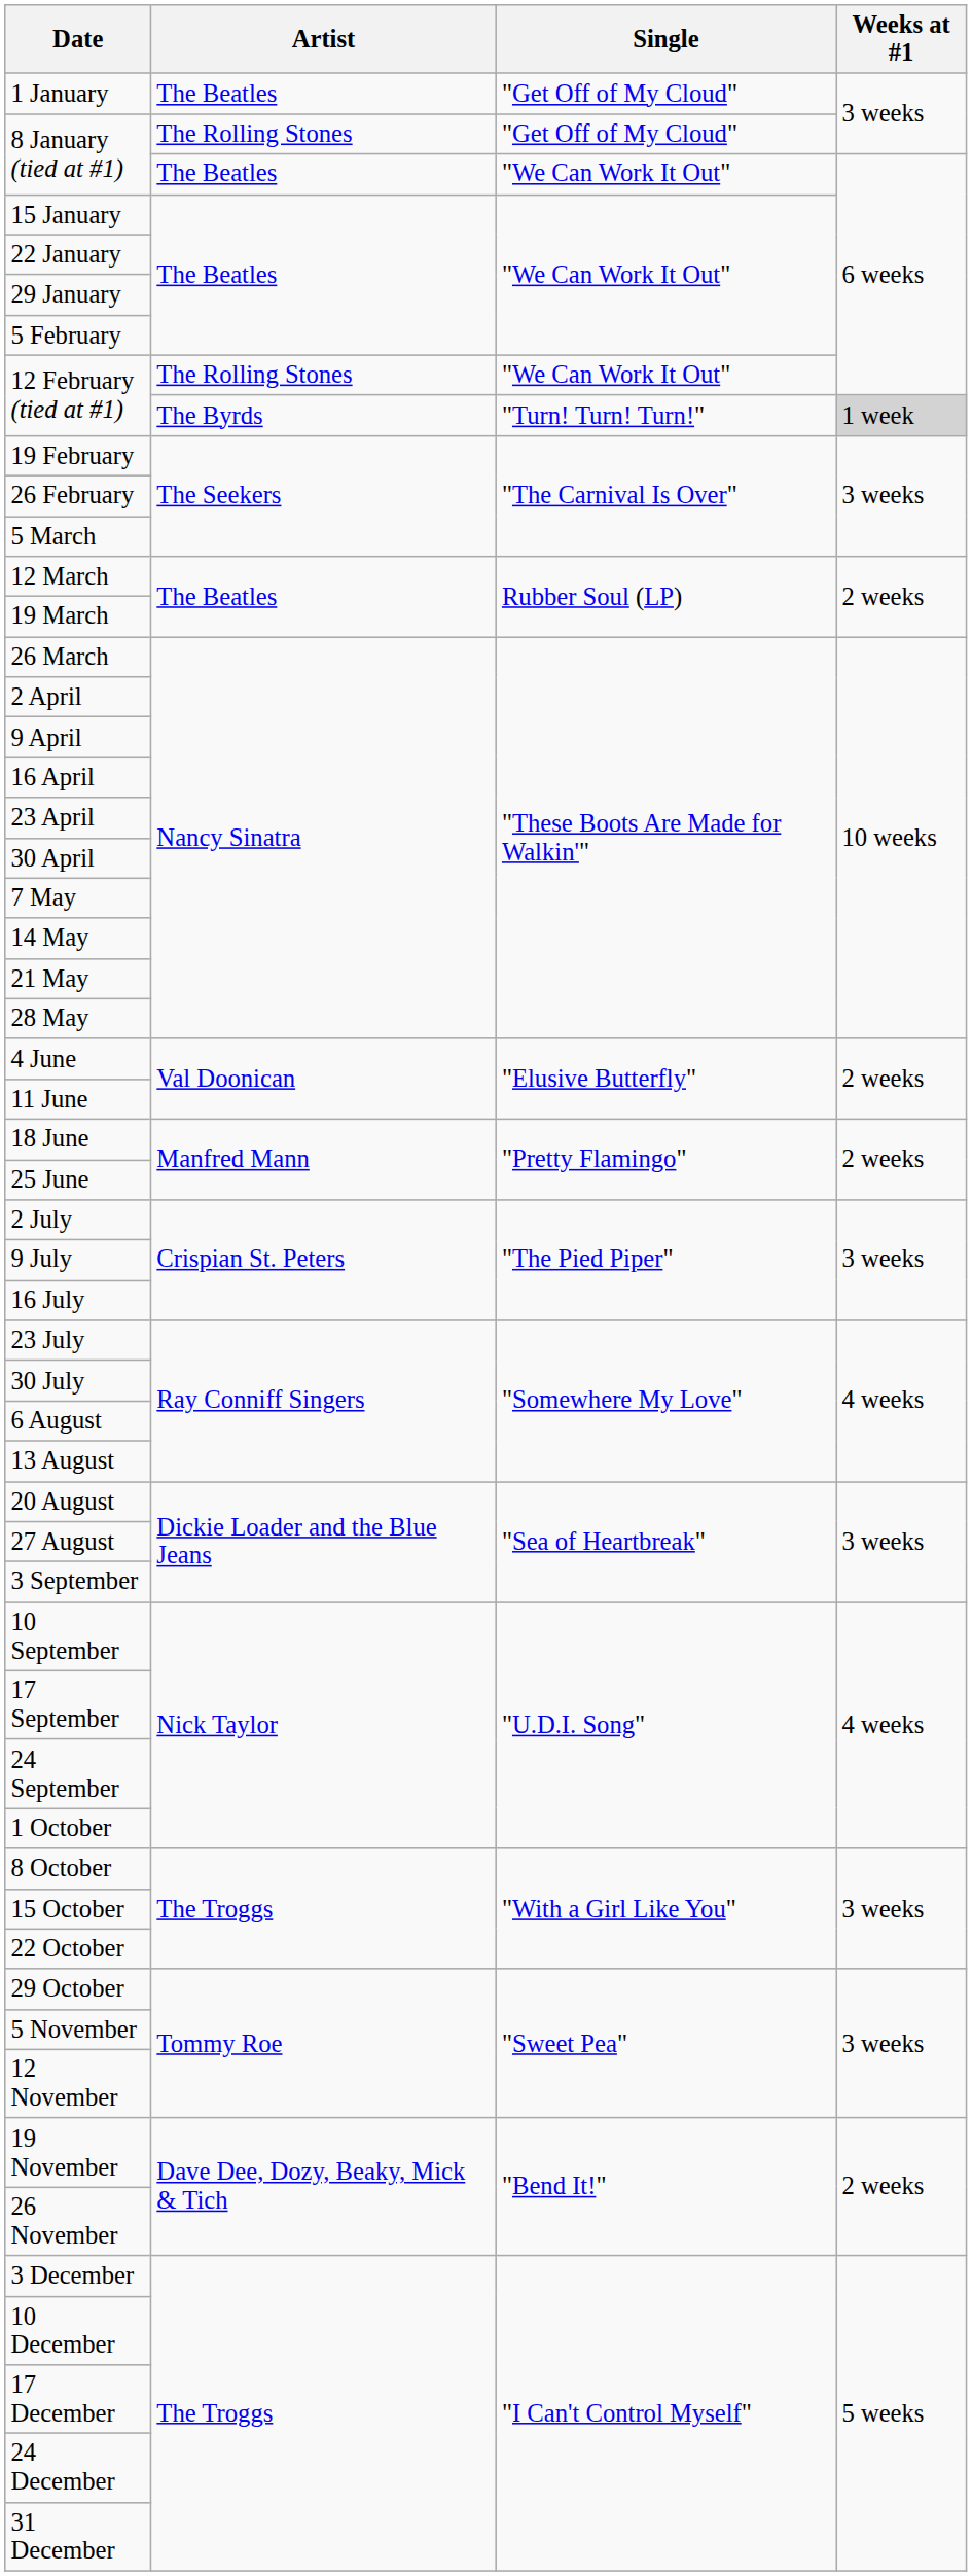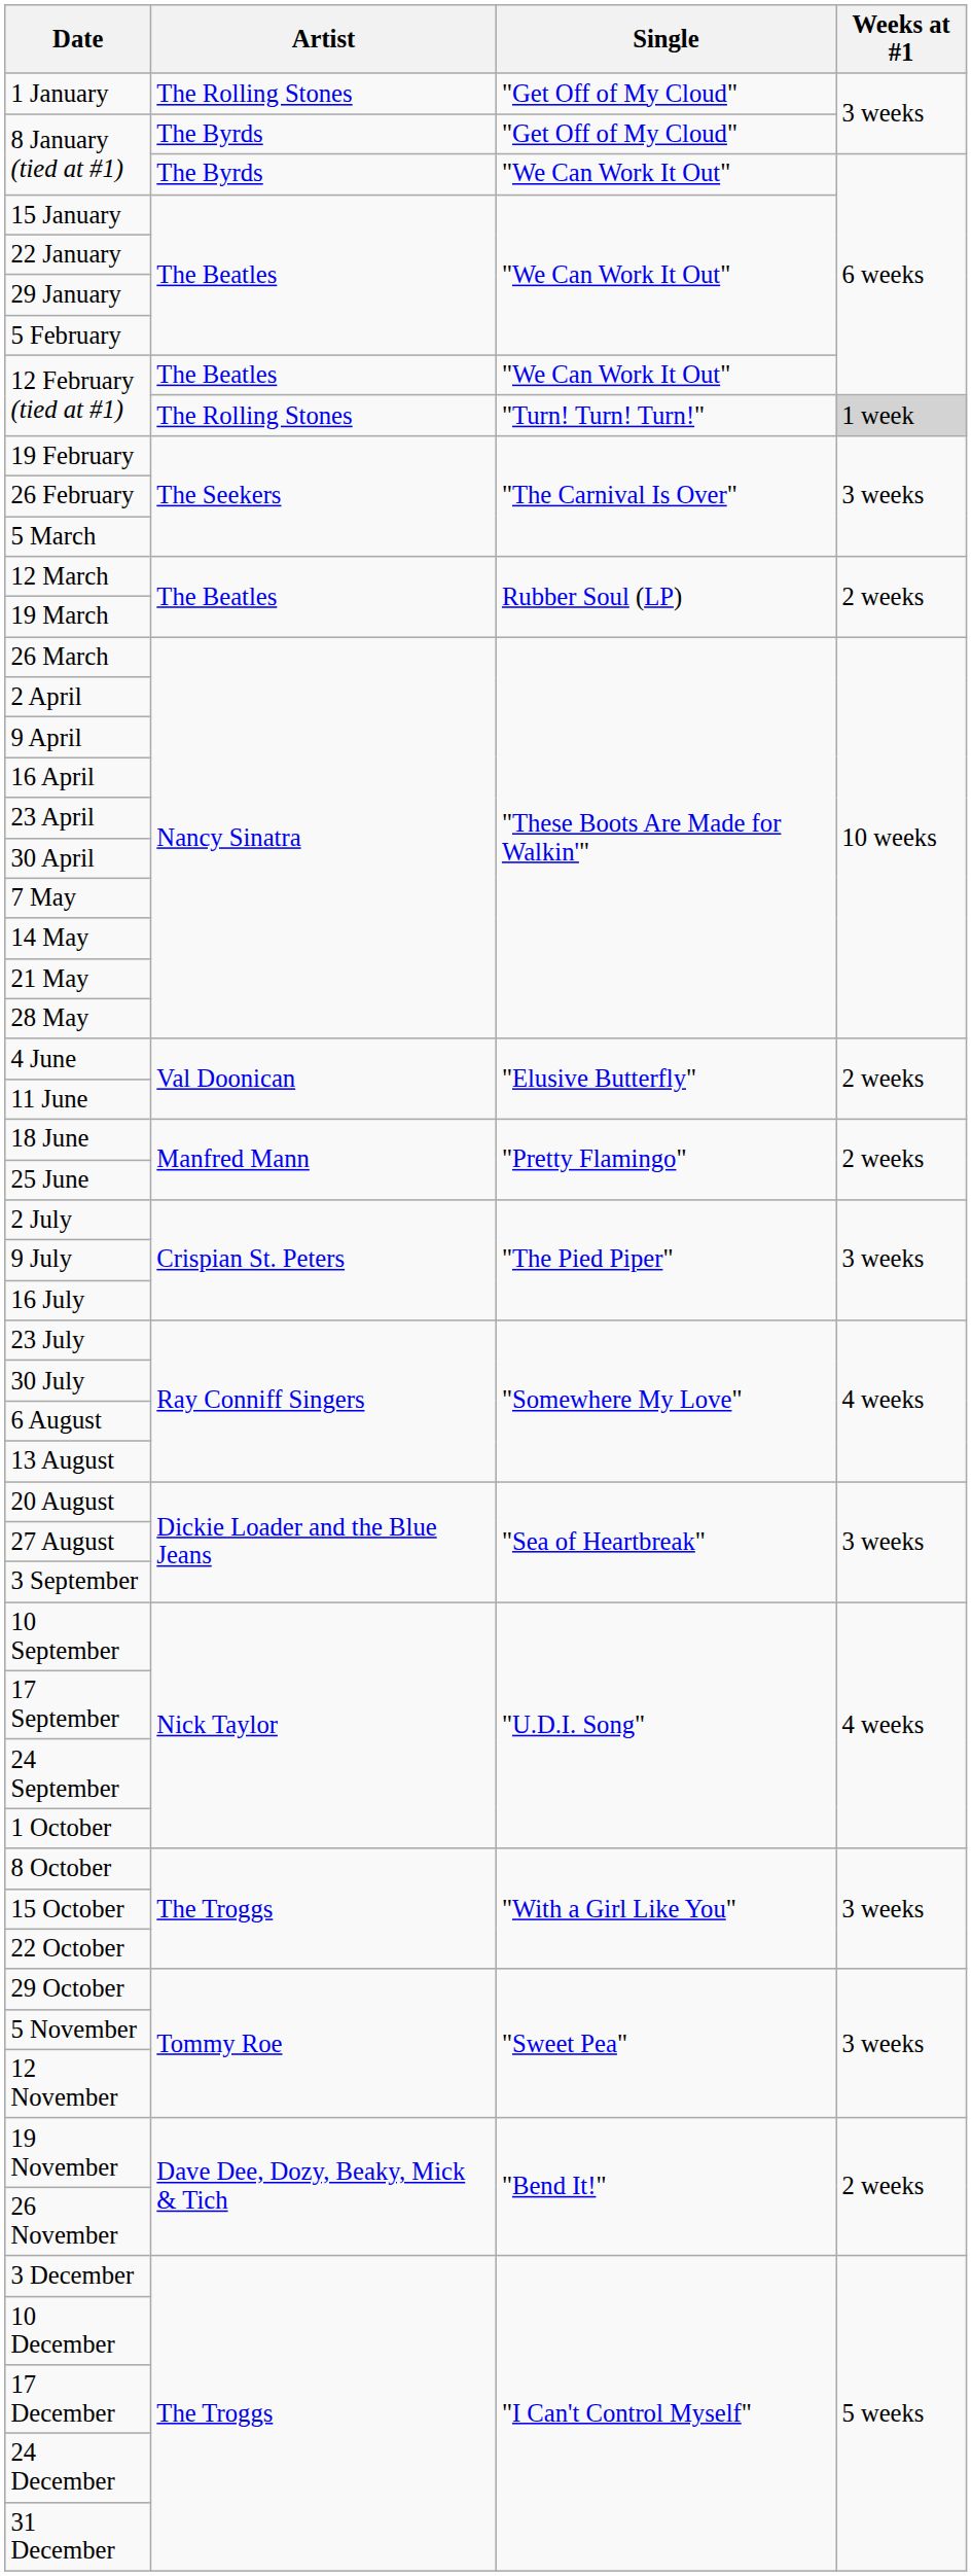1 January | Artist: The Beatles -> The Rolling Stones
8 January (tied at #1) / "Get Off of My Cloud" | Artist: The Rolling Stones -> The Byrds
8 January (tied at #1) / "We Can Work It Out" | Artist: The Beatles -> The Byrds
12 February (tied at #1) / "We Can Work It Out" | Artist: The Rolling Stones -> The Beatles
12 February (tied at #1) / "Turn! Turn! Turn!" | Artist: The Byrds -> The Rolling Stones
